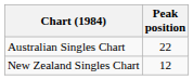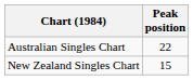New Zealand Singles Chart | Peak position: 12 -> 15
